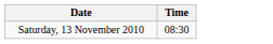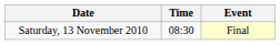+ column: Event | Final
